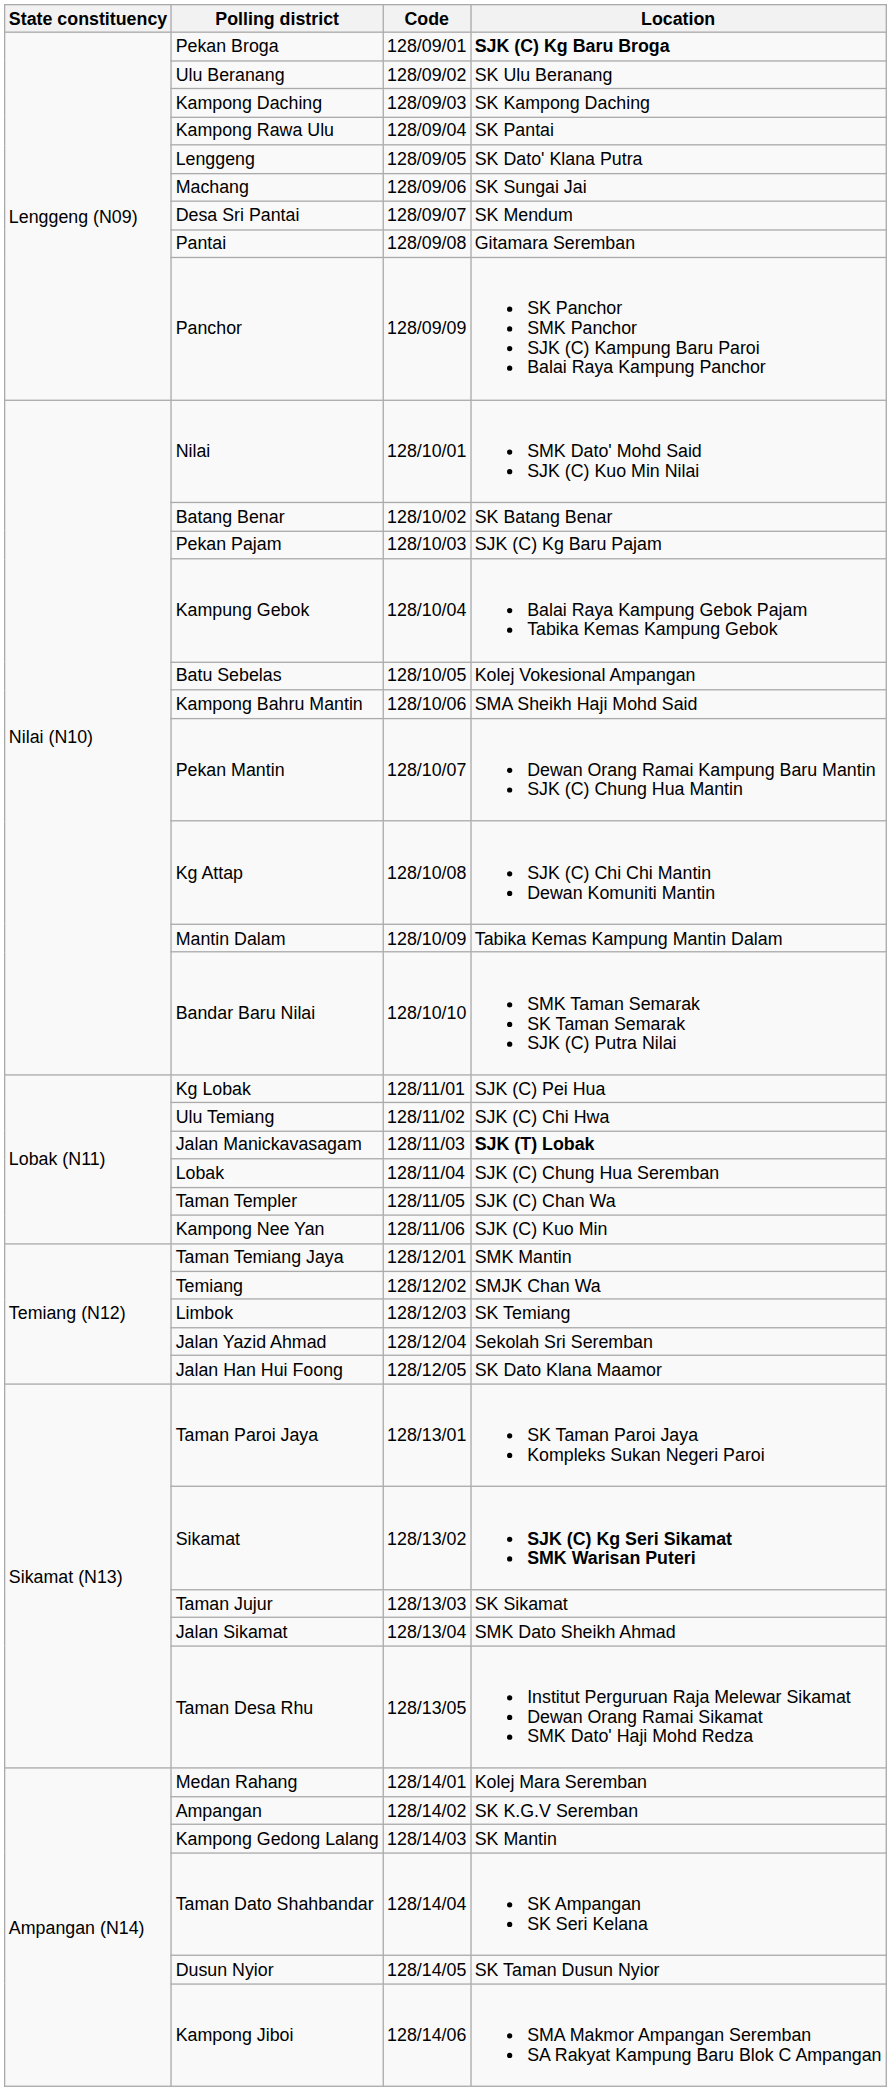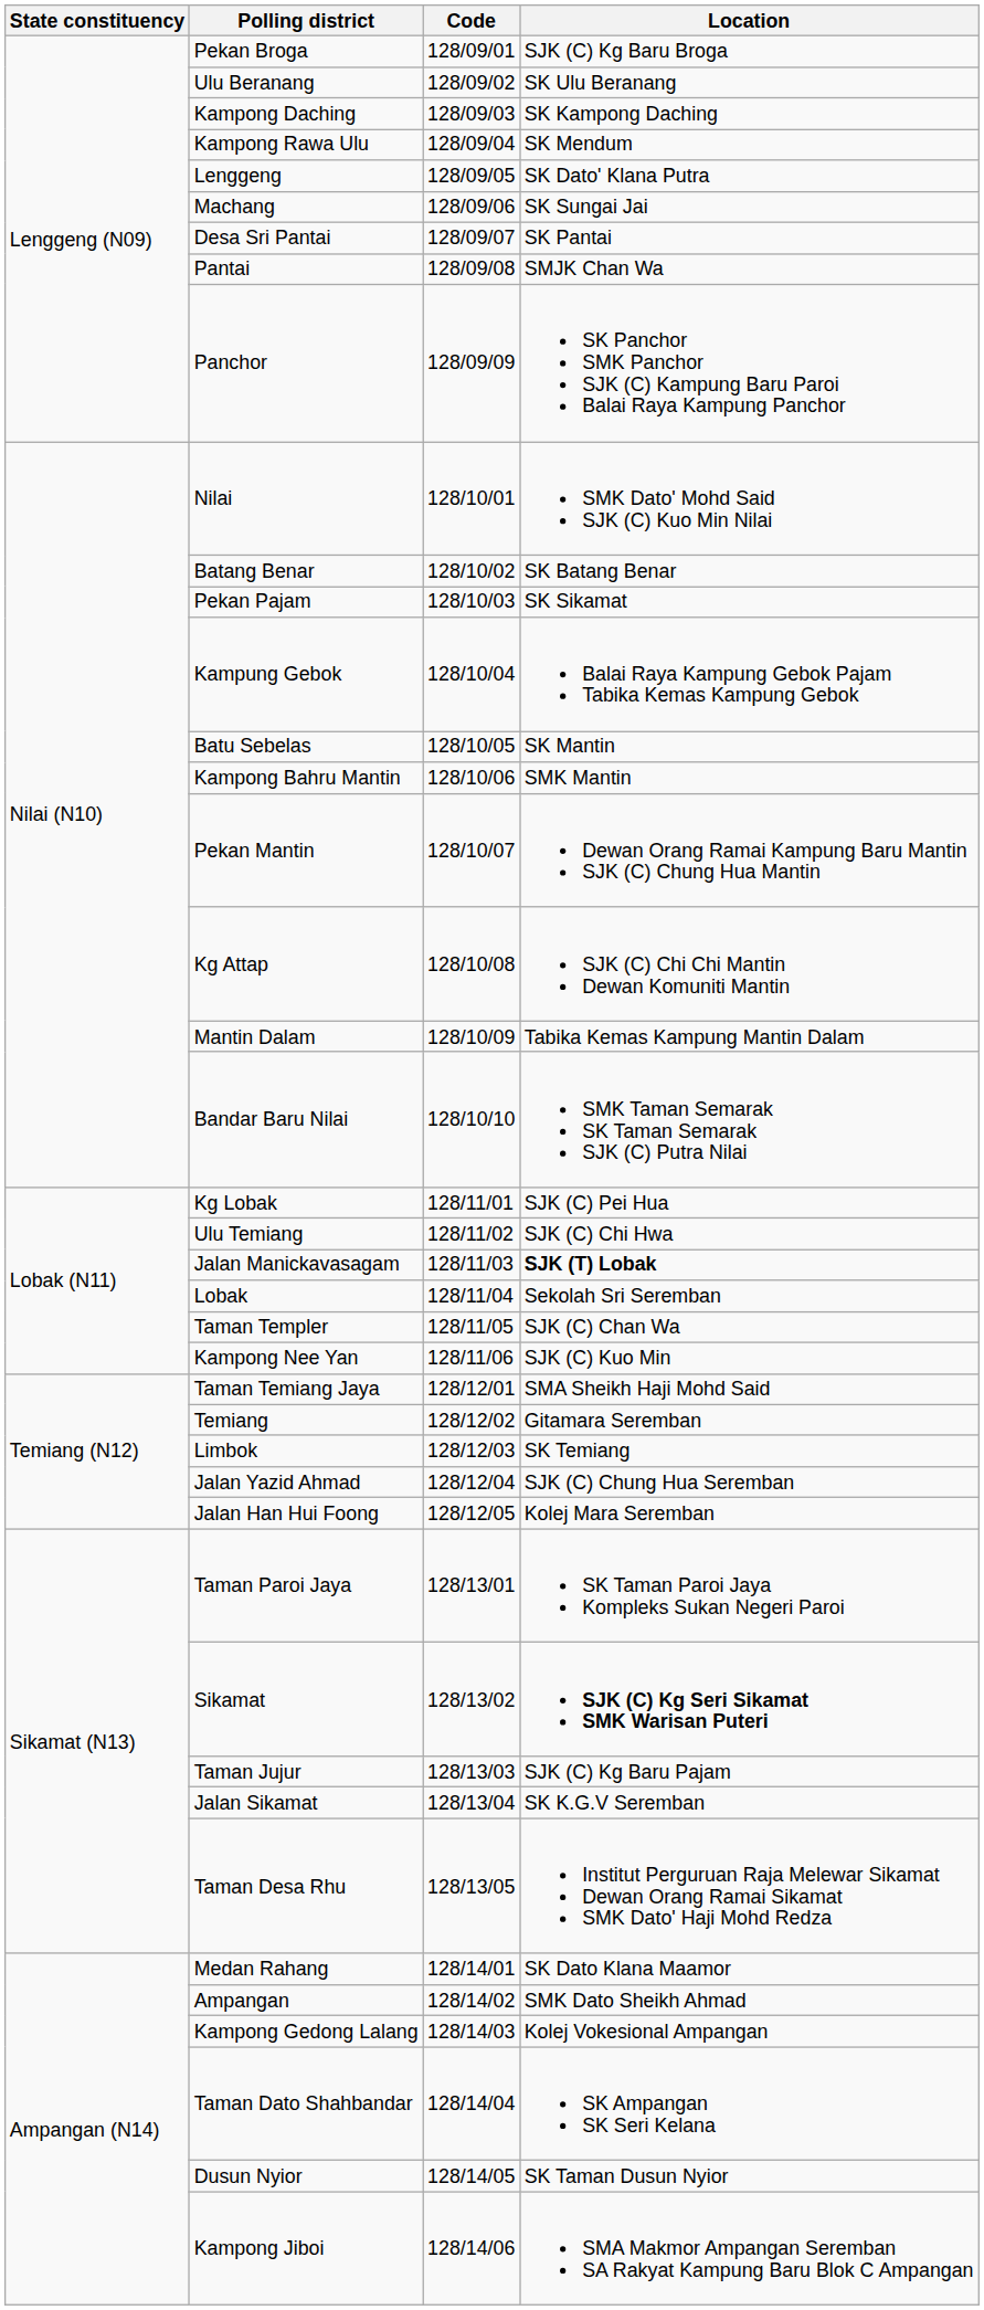Pekan Broga | Location: bold -> normal
Kampong Rawa Ulu | Location: SK Pantai -> SK Mendum
Desa Sri Pantai | Location: SK Mendum -> SK Pantai
Pantai | Location: Gitamara Seremban -> SMJK Chan Wa
Pekan Pajam | Location: SJK (C) Kg Baru Pajam -> SK Sikamat
Batu Sebelas | Location: Kolej Vokesional Ampangan -> SK Mantin
Kampong Bahru Mantin | Location: SMA Sheikh Haji Mohd Said -> SMK Mantin
Lobak | Location: SJK (C) Chung Hua Seremban -> Sekolah Sri Seremban
Taman Temiang Jaya | Location: SMK Mantin -> SMA Sheikh Haji Mohd Said
Temiang | Location: SMJK Chan Wa -> Gitamara Seremban
Jalan Yazid Ahmad | Location: Sekolah Sri Seremban -> SJK (C) Chung Hua Seremban
Jalan Han Hui Foong | Location: SK Dato Klana Maamor -> Kolej Mara Seremban
Taman Jujur | Location: SK Sikamat -> SJK (C) Kg Baru Pajam
Jalan Sikamat | Location: SMK Dato Sheikh Ahmad -> SK K.G.V Seremban
Medan Rahang | Location: Kolej Mara Seremban -> SK Dato Klana Maamor
Ampangan | Location: SK K.G.V Seremban -> SMK Dato Sheikh Ahmad
Kampong Gedong Lalang | Location: SK Mantin -> Kolej Vokesional Ampangan
